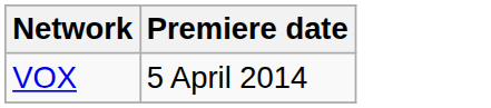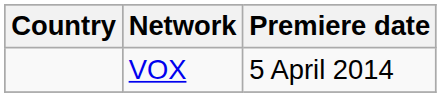+ column: Country
